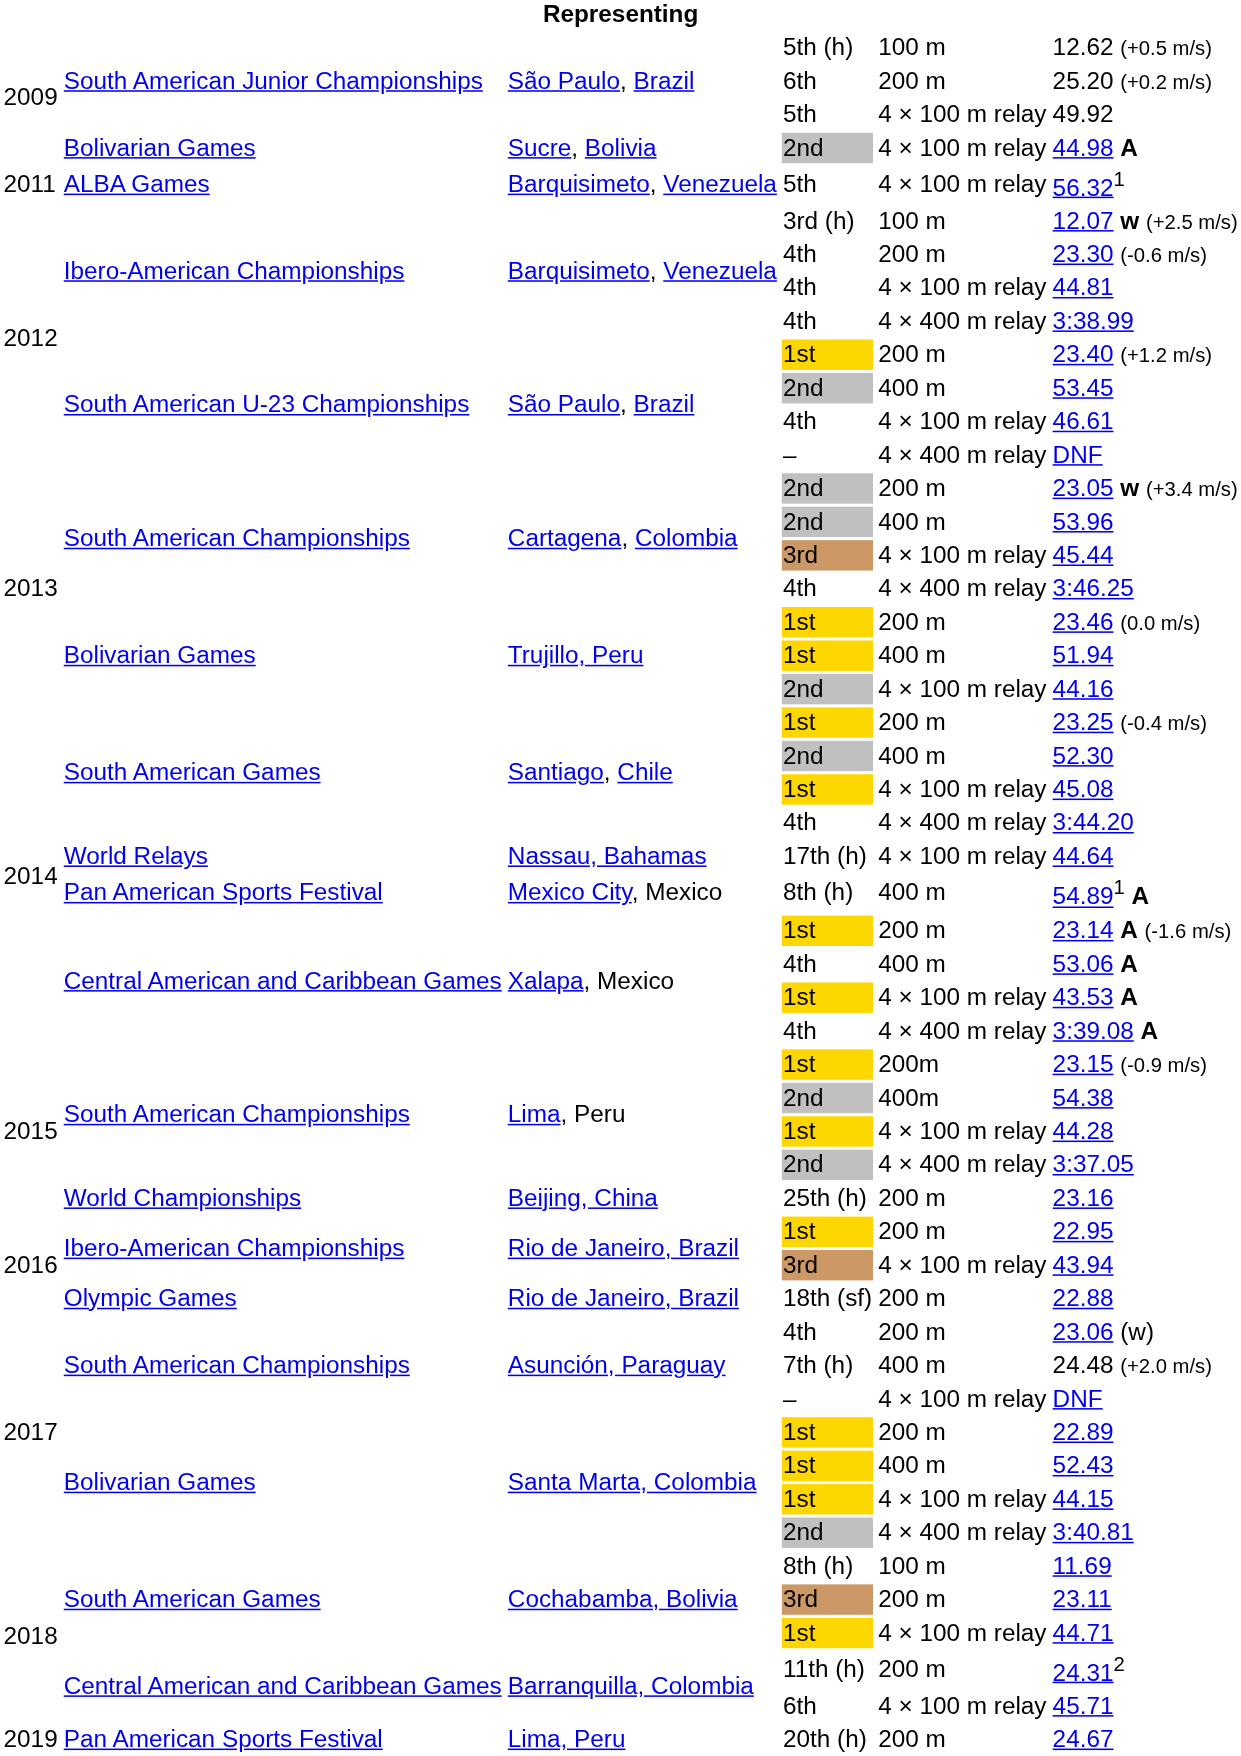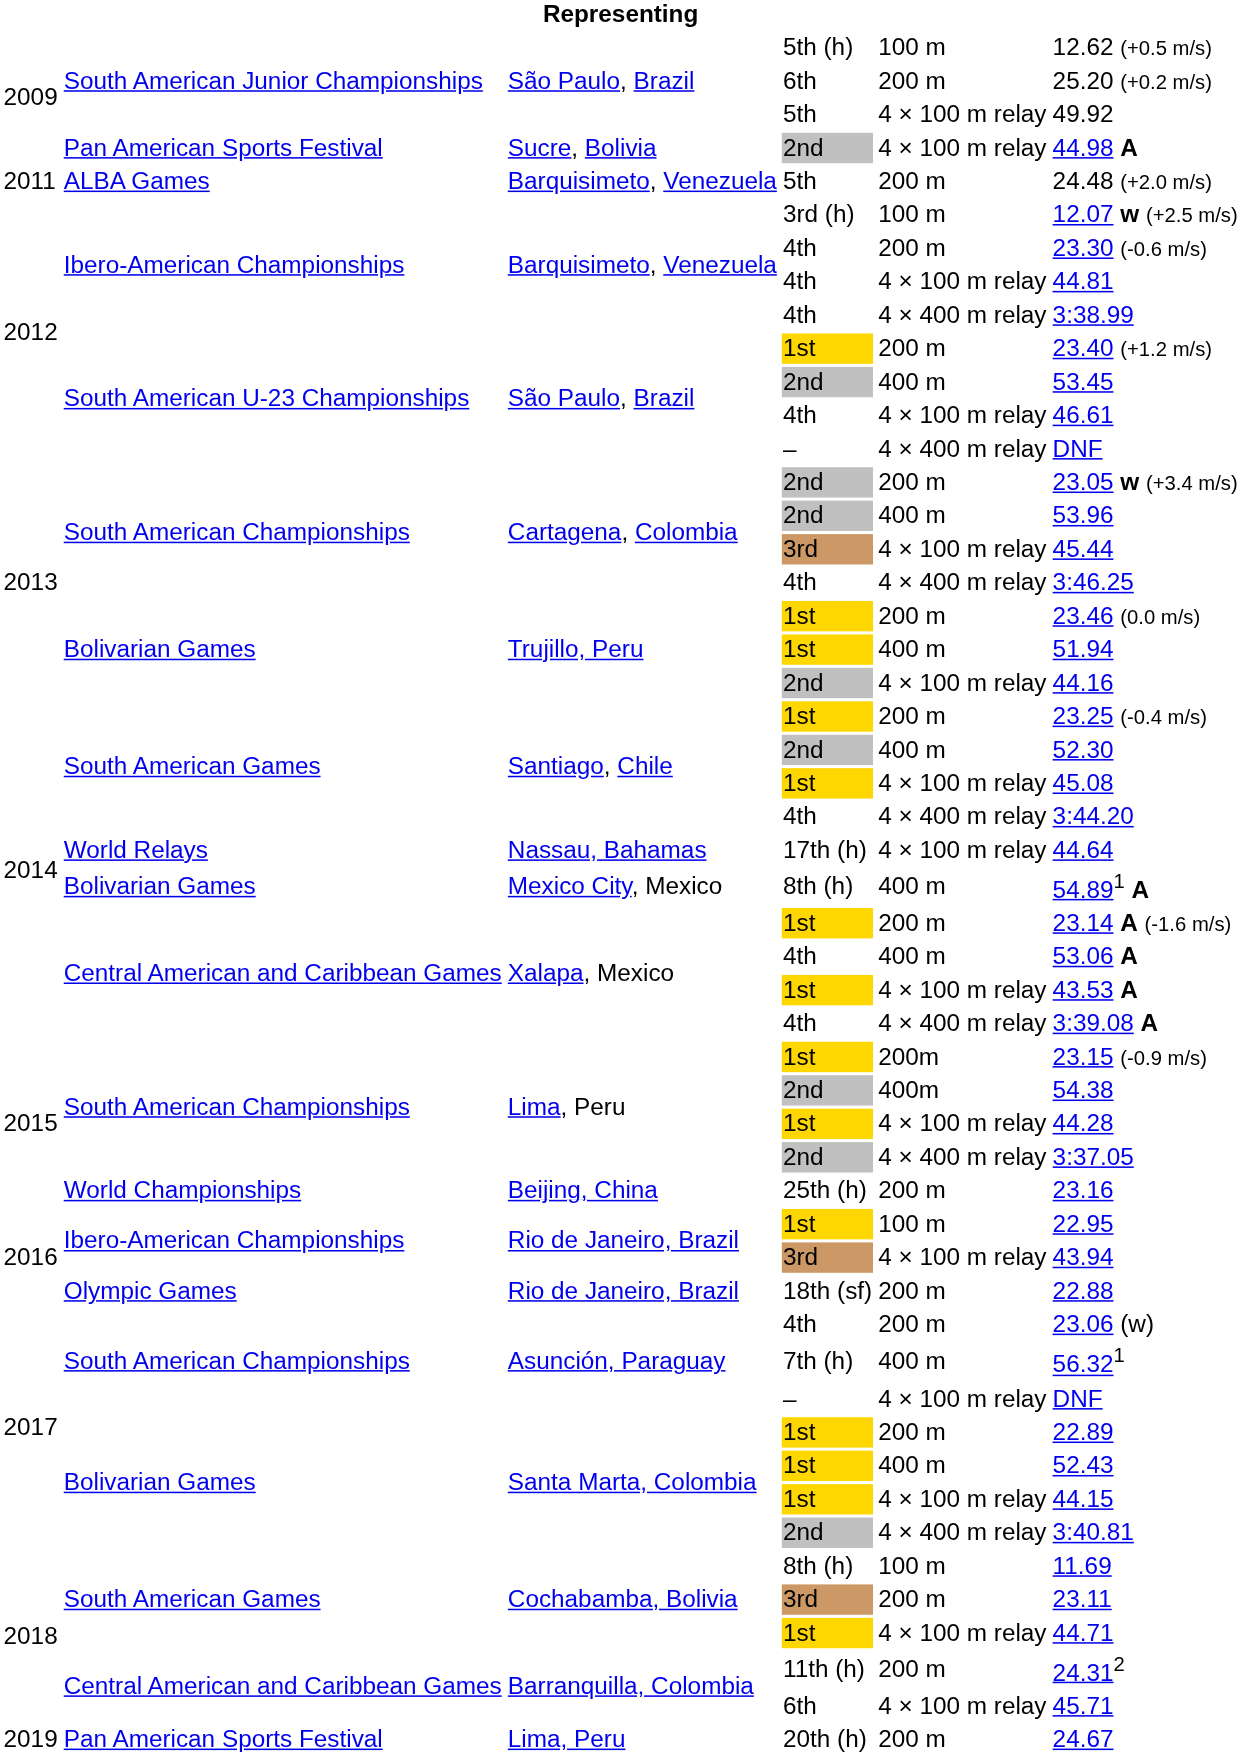Sucre, Bolivia | column 2: Bolivarian Games -> Pan American Sports Festival
Barquisimeto, Venezuela / 5th | column 5: 4 × 100 m relay -> 200 m
Barquisimeto, Venezuela / 5th | column 6: 56.321 -> 24.48 (+2.0 m/s)
Mexico City, Mexico | column 2: Pan American Sports Festival -> Bolivarian Games
Rio de Janeiro, Brazil / 1st | column 5: 200 m -> 100 m
Asunción, Paraguay / 7th (h) | column 6: 24.48 (+2.0 m/s) -> 56.321
